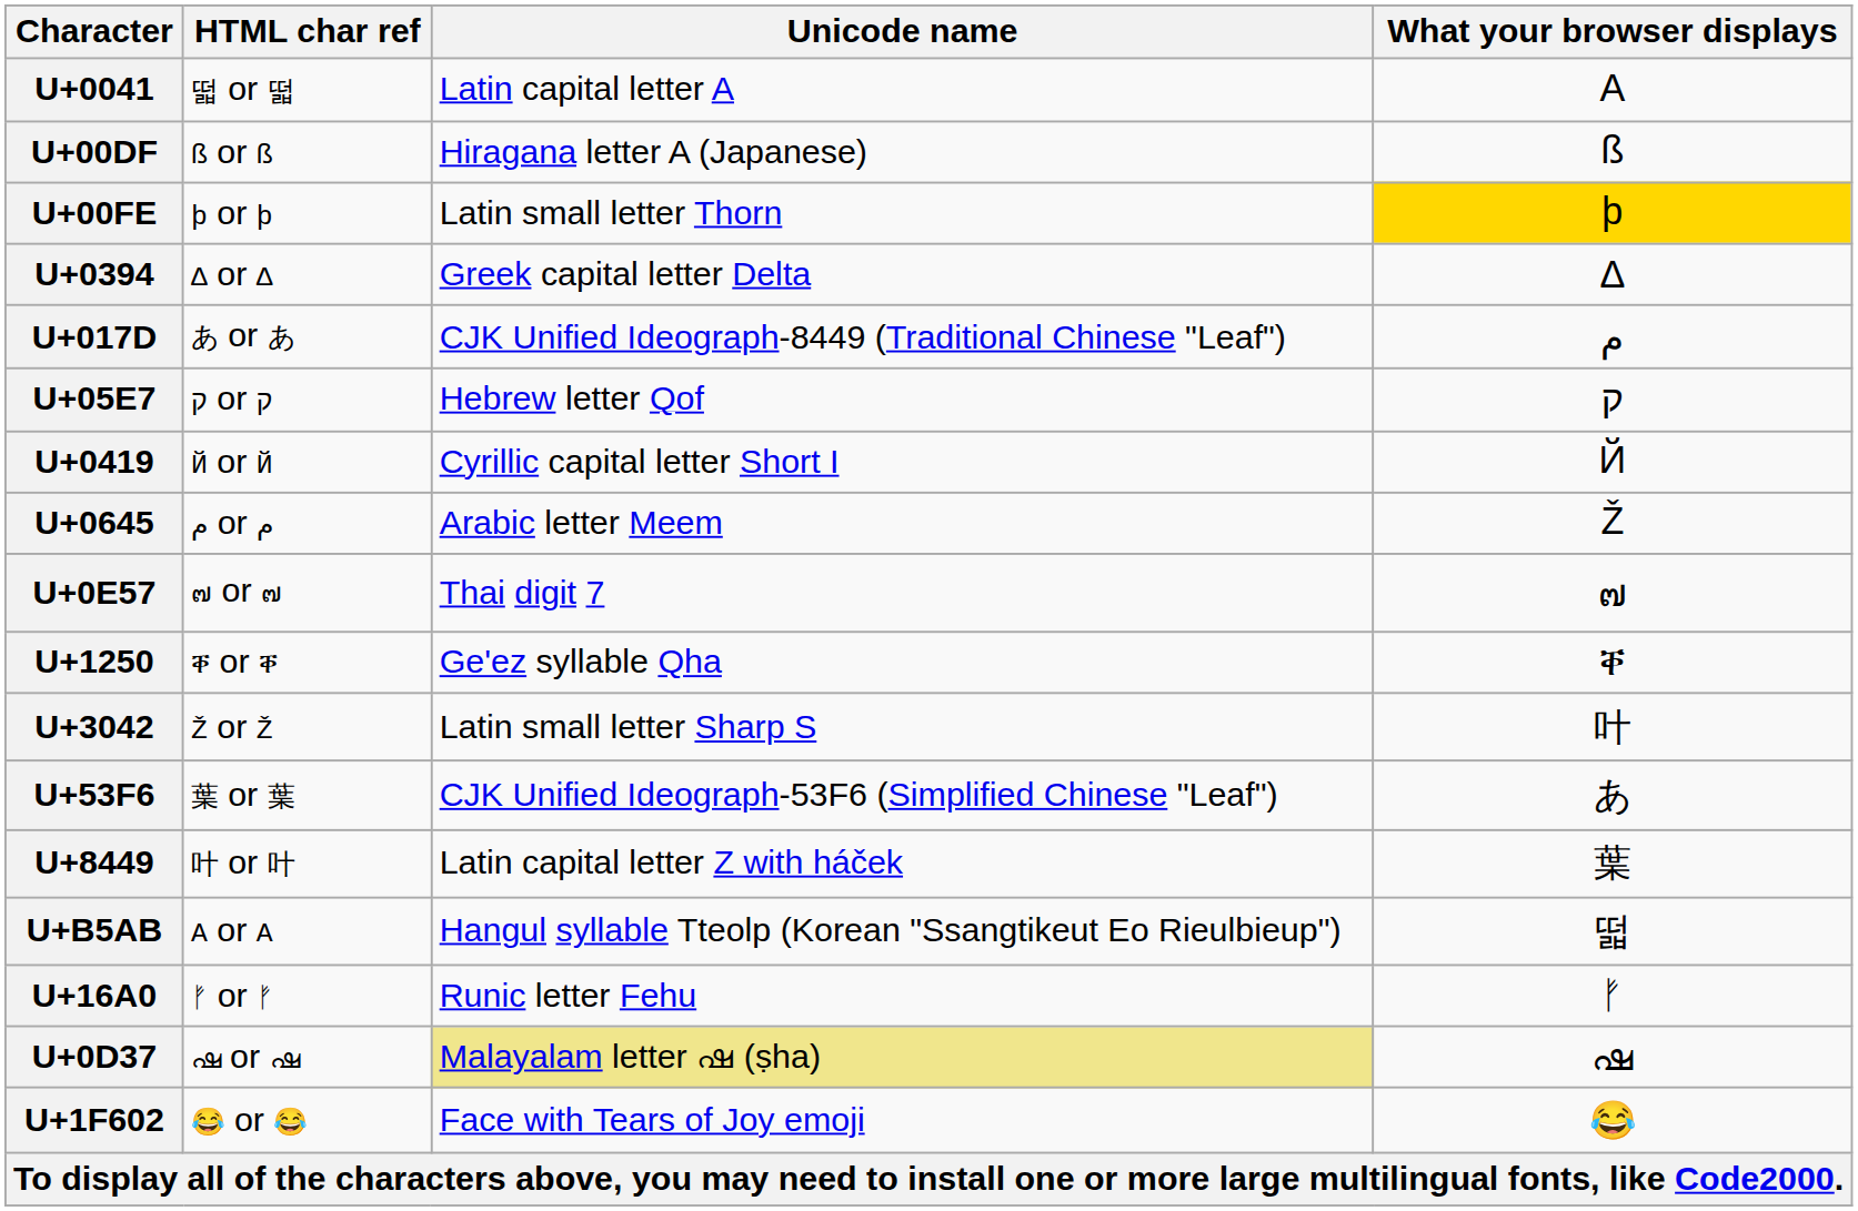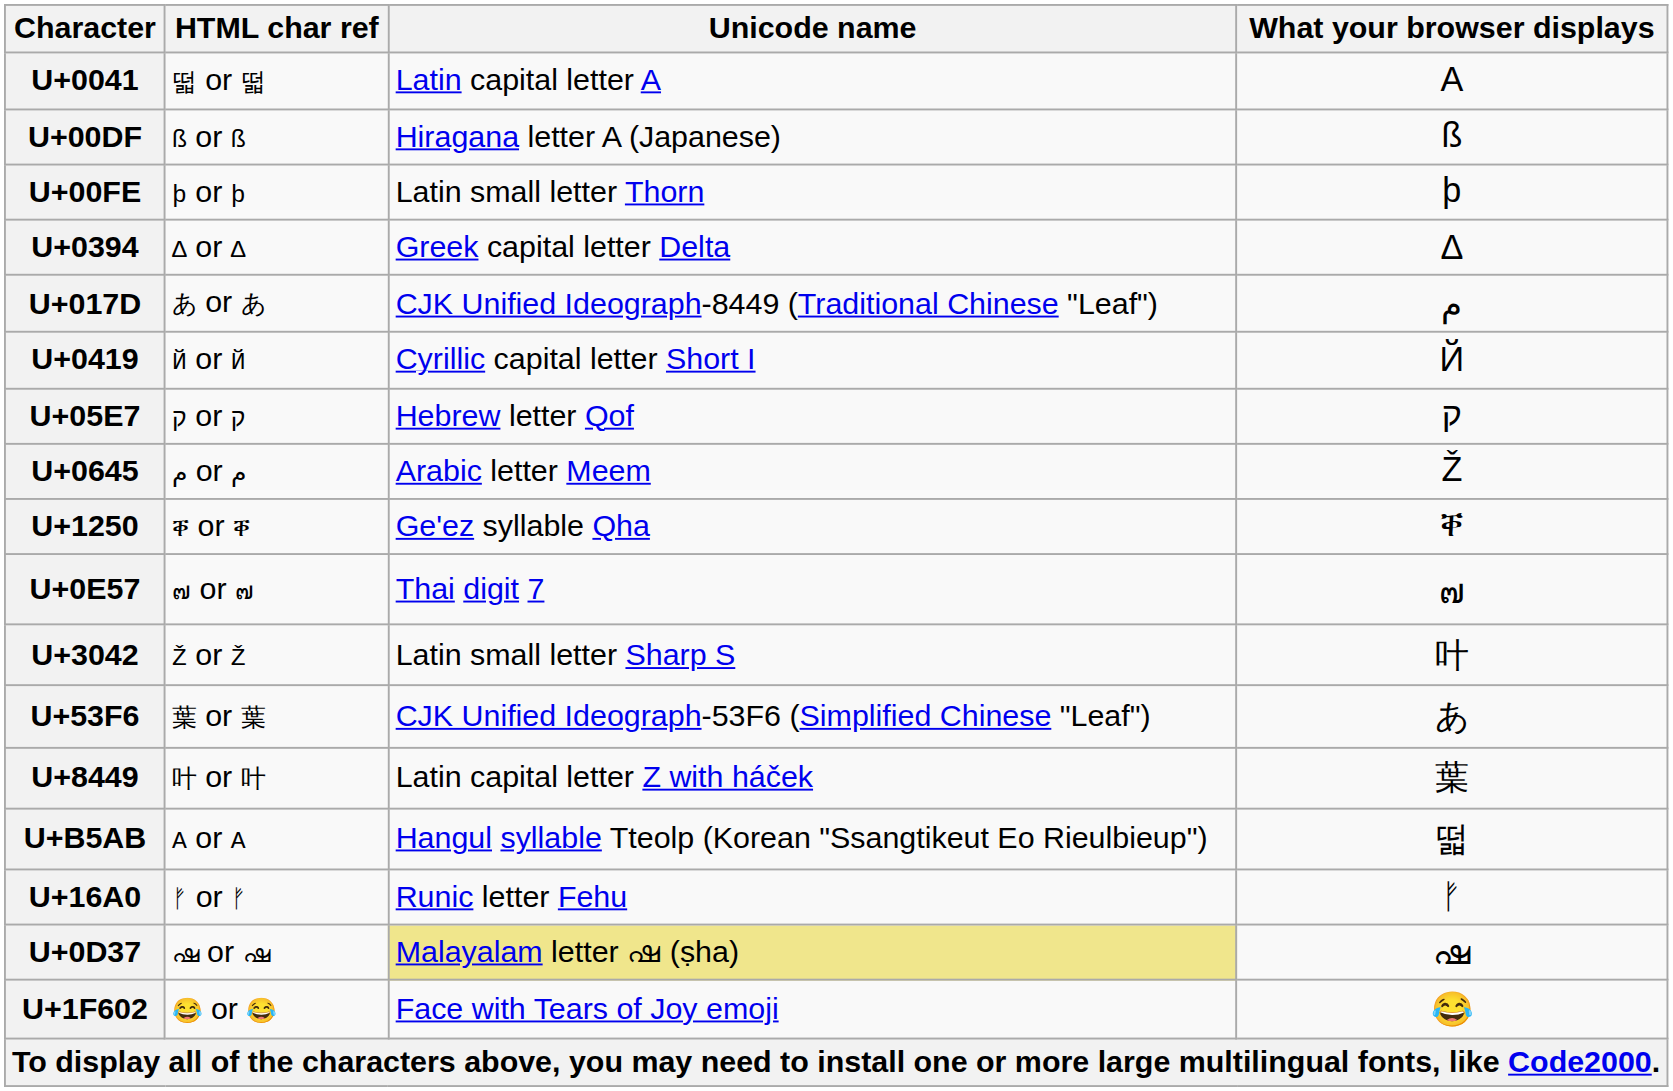U+00FE | What your browser displays: gold background -> no background
rows swapped: U+0419 <-> U+05E7
rows swapped: U+0E57 <-> U+1250
